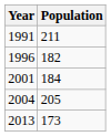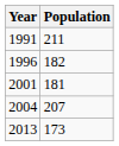2001 | Population: 184 -> 181
2004 | Population: 205 -> 207
